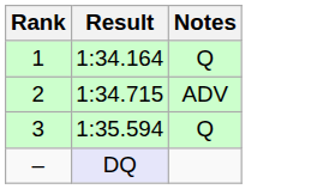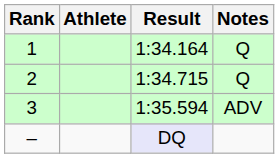+ column: Athlete
2 | Notes: ADV -> Q
3 | Notes: Q -> ADV
